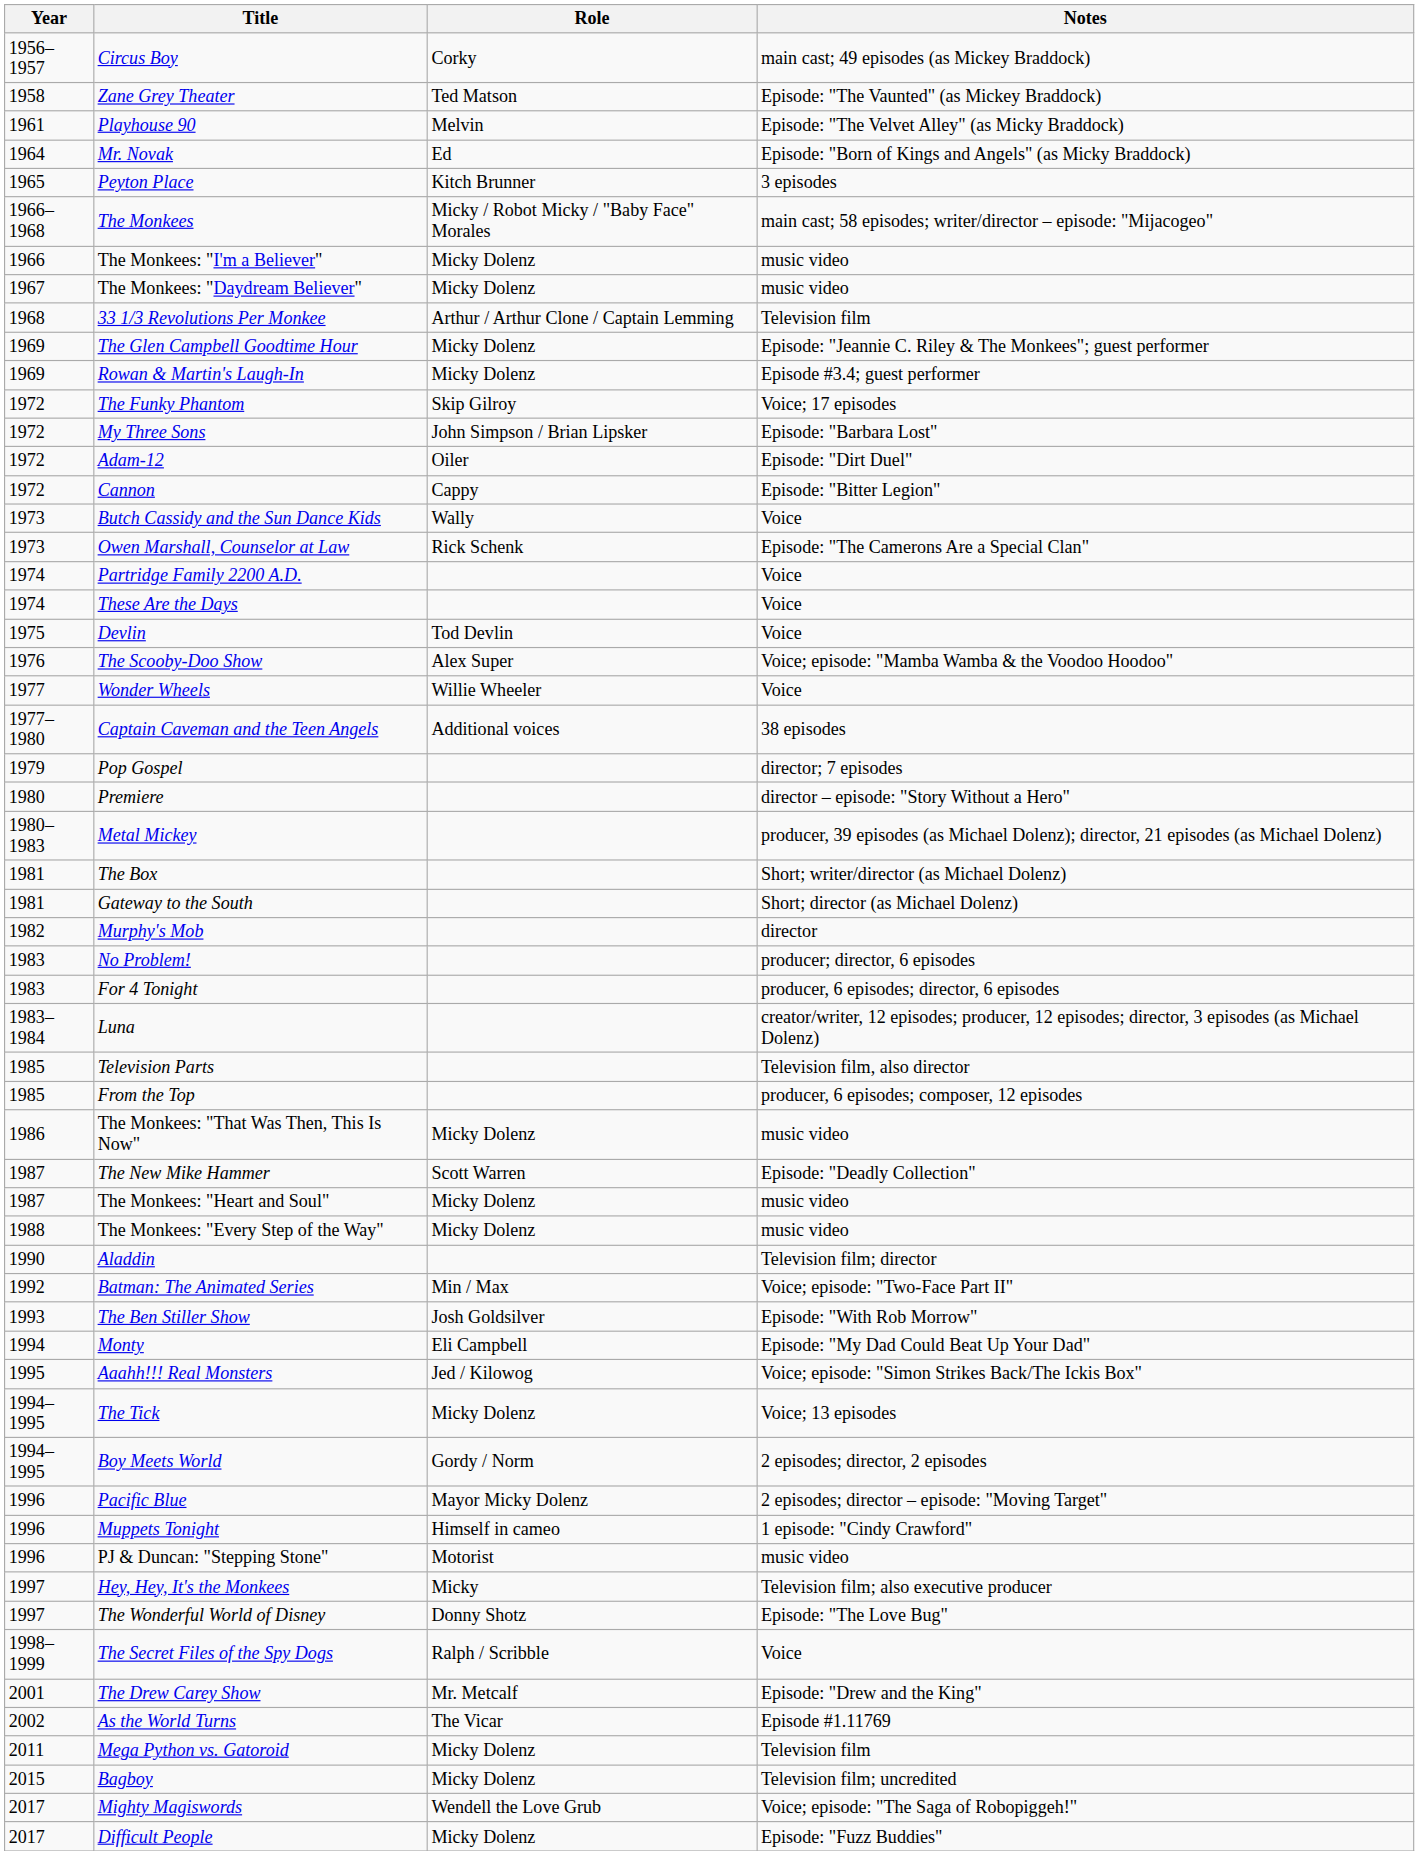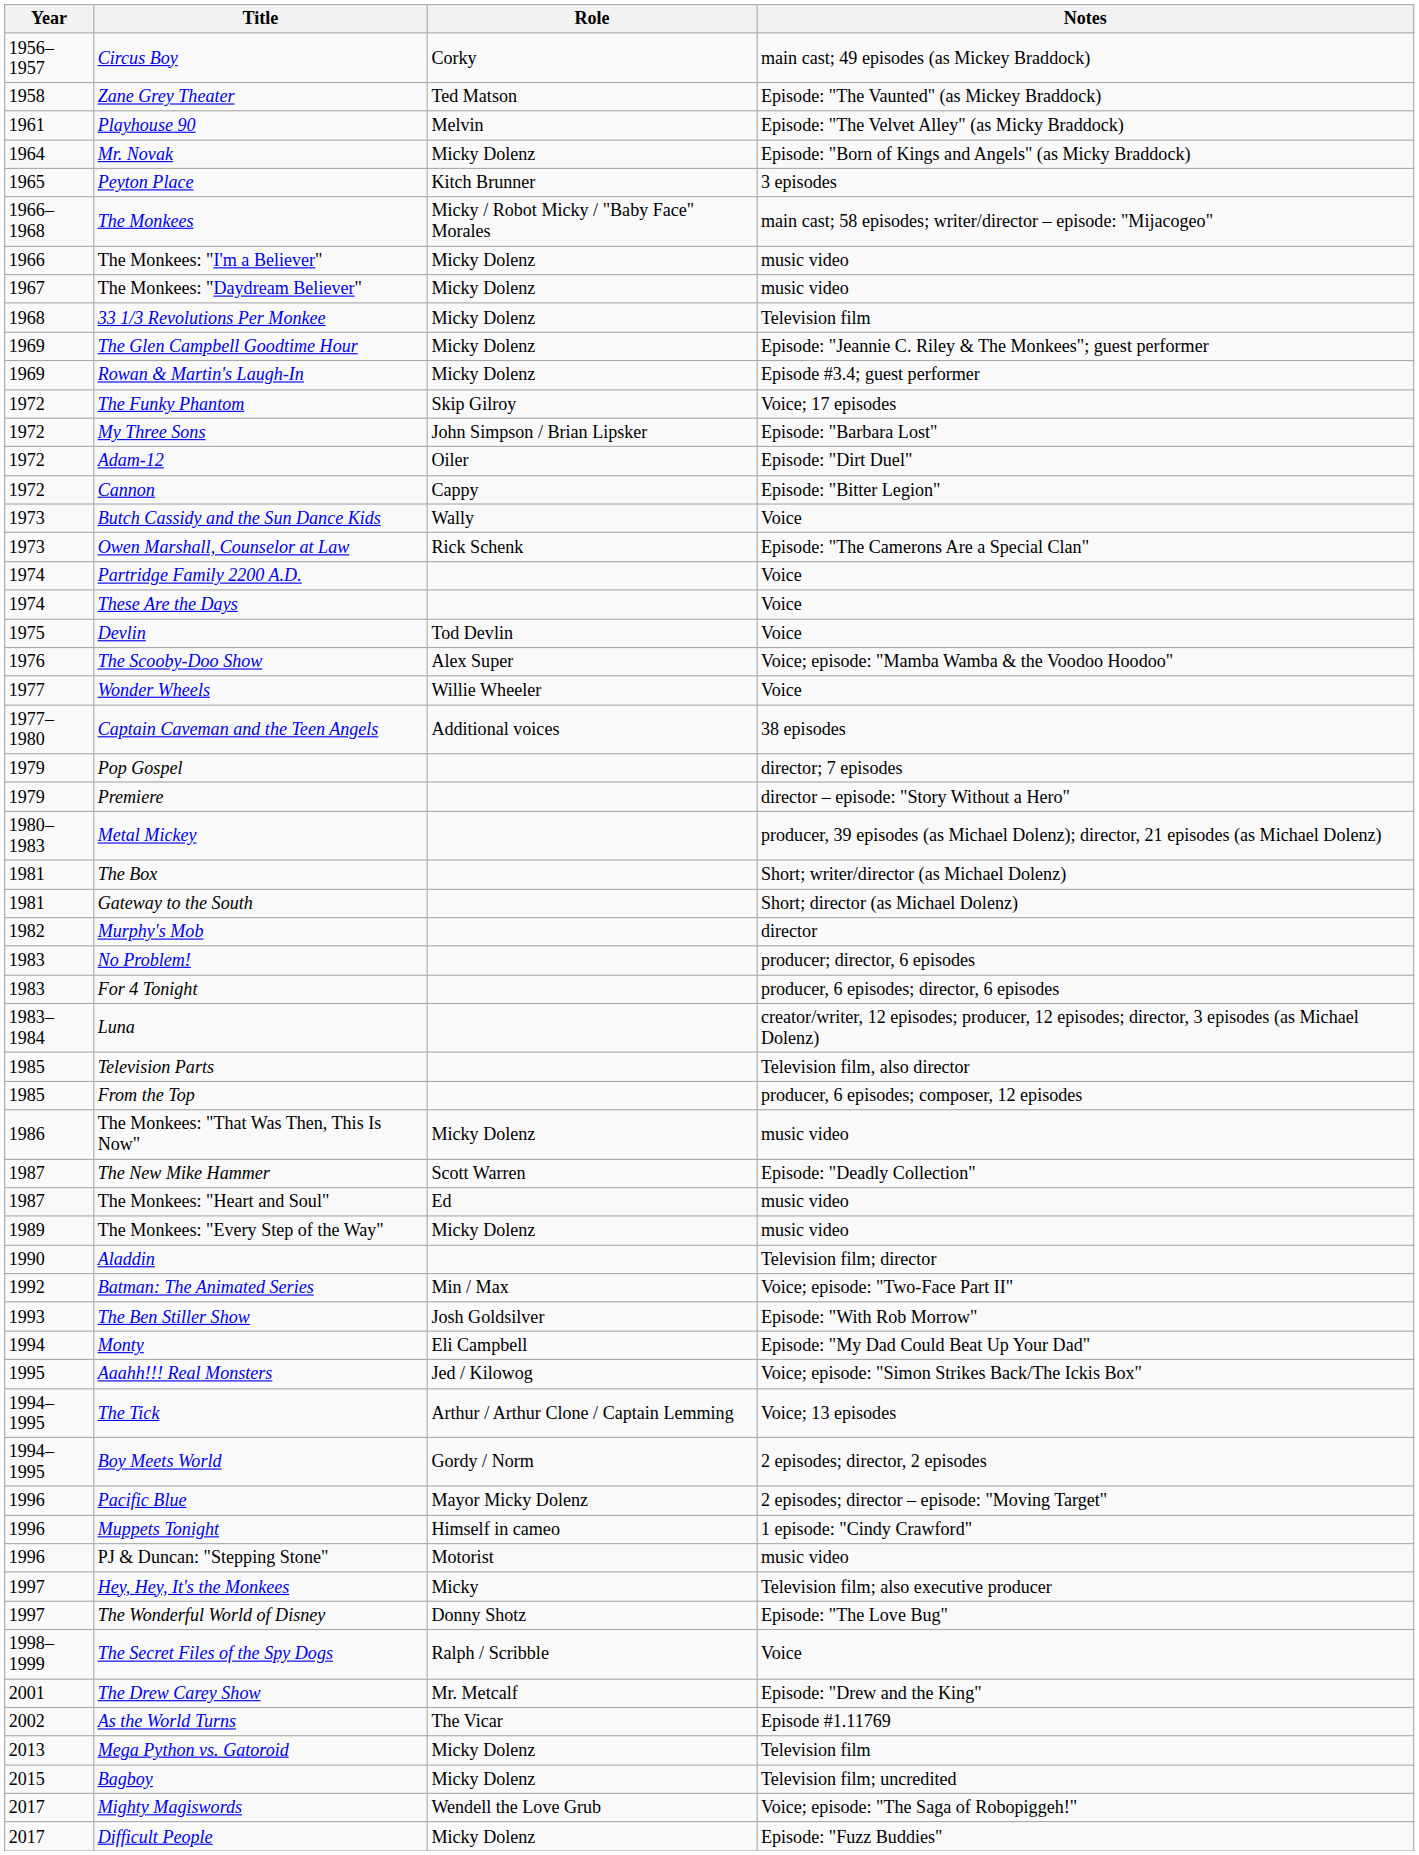Mr. Novak | Role: Ed -> Micky Dolenz
33 1/3 Revolutions Per Monkee | Role: Arthur / Arthur Clone / Captain Lemming -> Micky Dolenz
Premiere | Year: 1980 -> 1979
The Monkees: "Heart and Soul" | Role: Micky Dolenz -> Ed
The Monkees: "Every Step of the Way" | Year: 1988 -> 1989
The Tick | Role: Micky Dolenz -> Arthur / Arthur Clone / Captain Lemming
Mega Python vs. Gatoroid | Year: 2011 -> 2013
